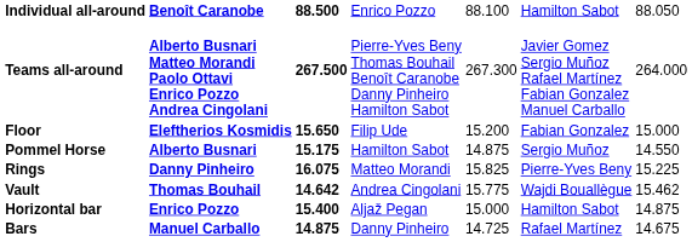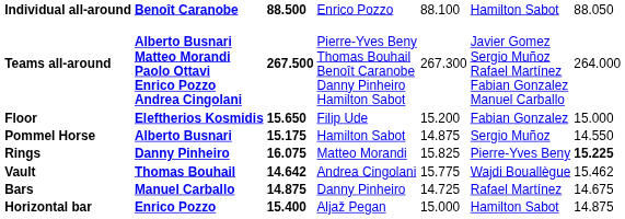Rings | column 7: normal -> bold
rows swapped: Bars <-> Horizontal bar
